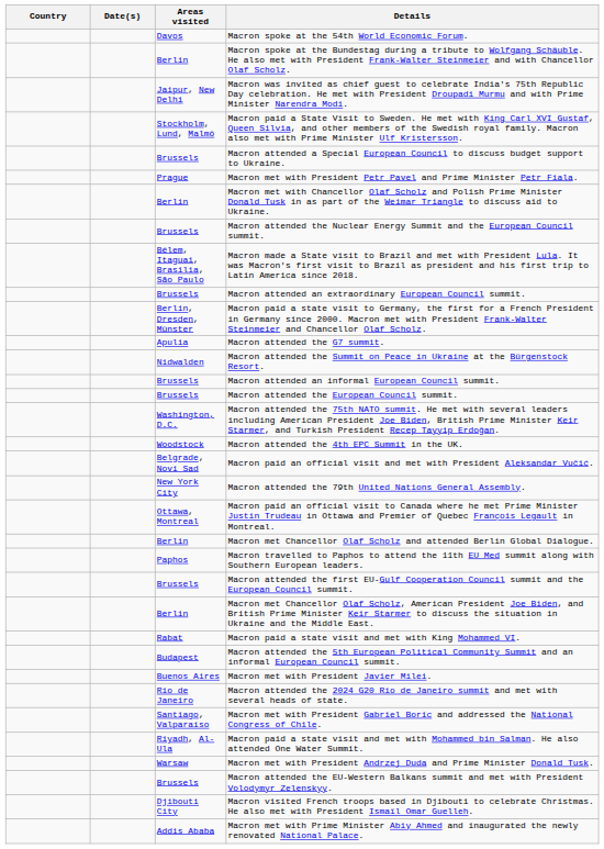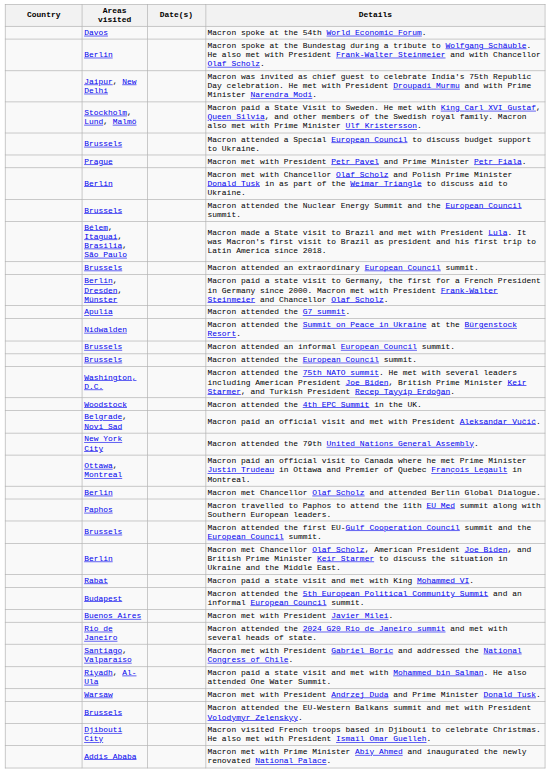columns swapped: Areas visited <-> Date(s)
